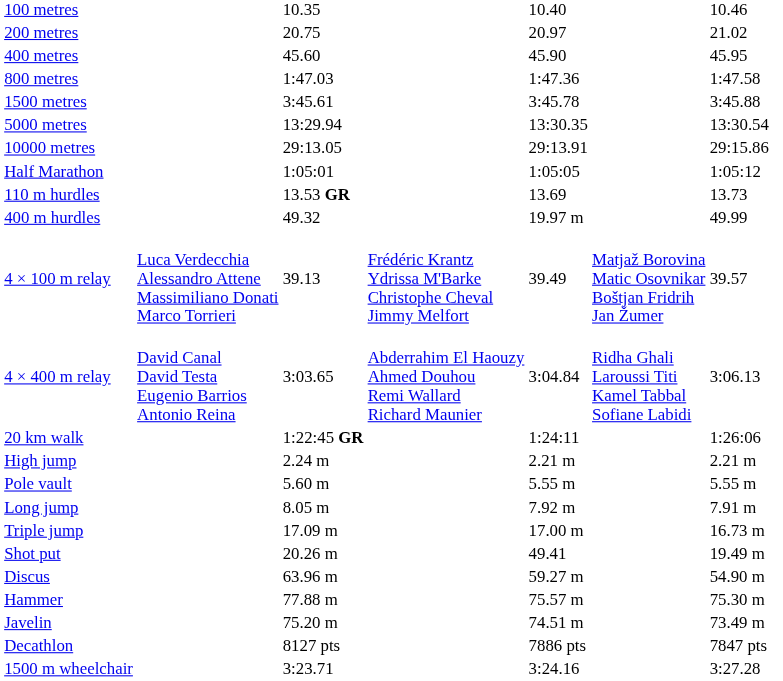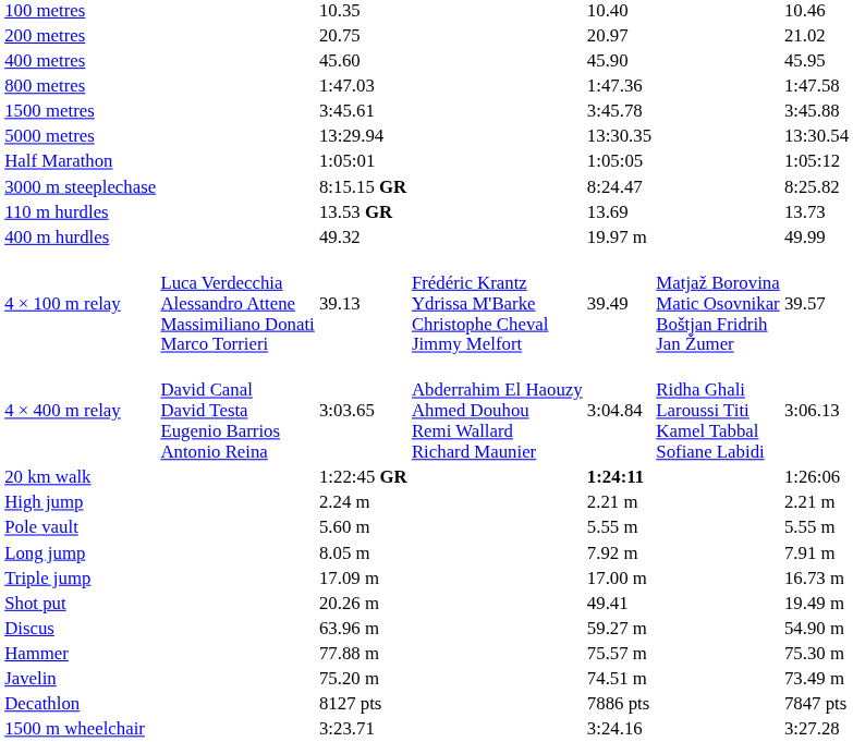- row: 10000 metres | 29:13.05 | 29:13.91 | 29:15.86
+ row: 3000 m steeplechase | 8:15.15 GR | 8:24.47 | 8:25.82
20 km walk | column 5: normal -> bold
